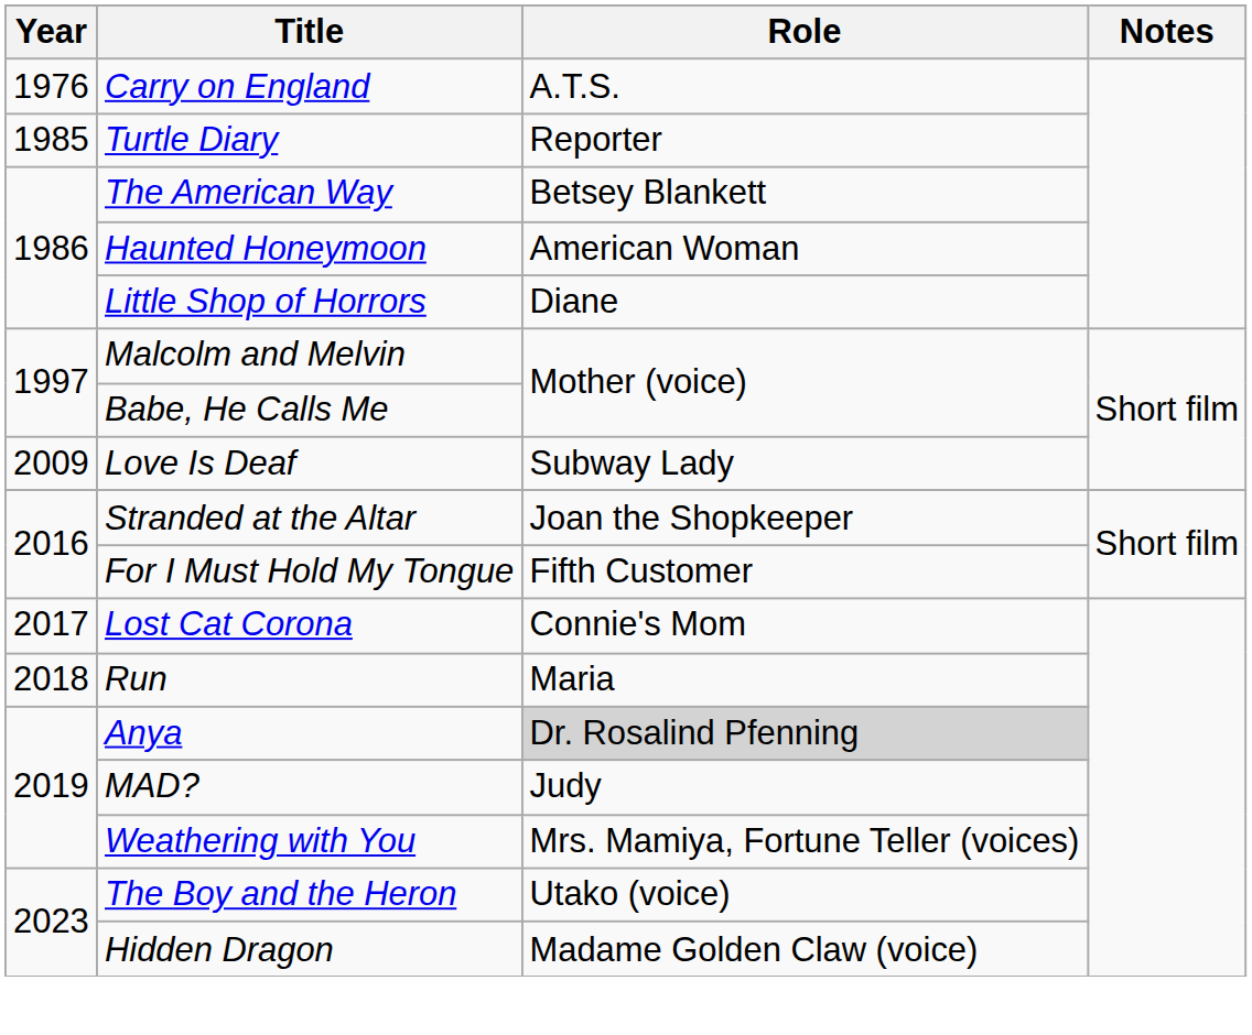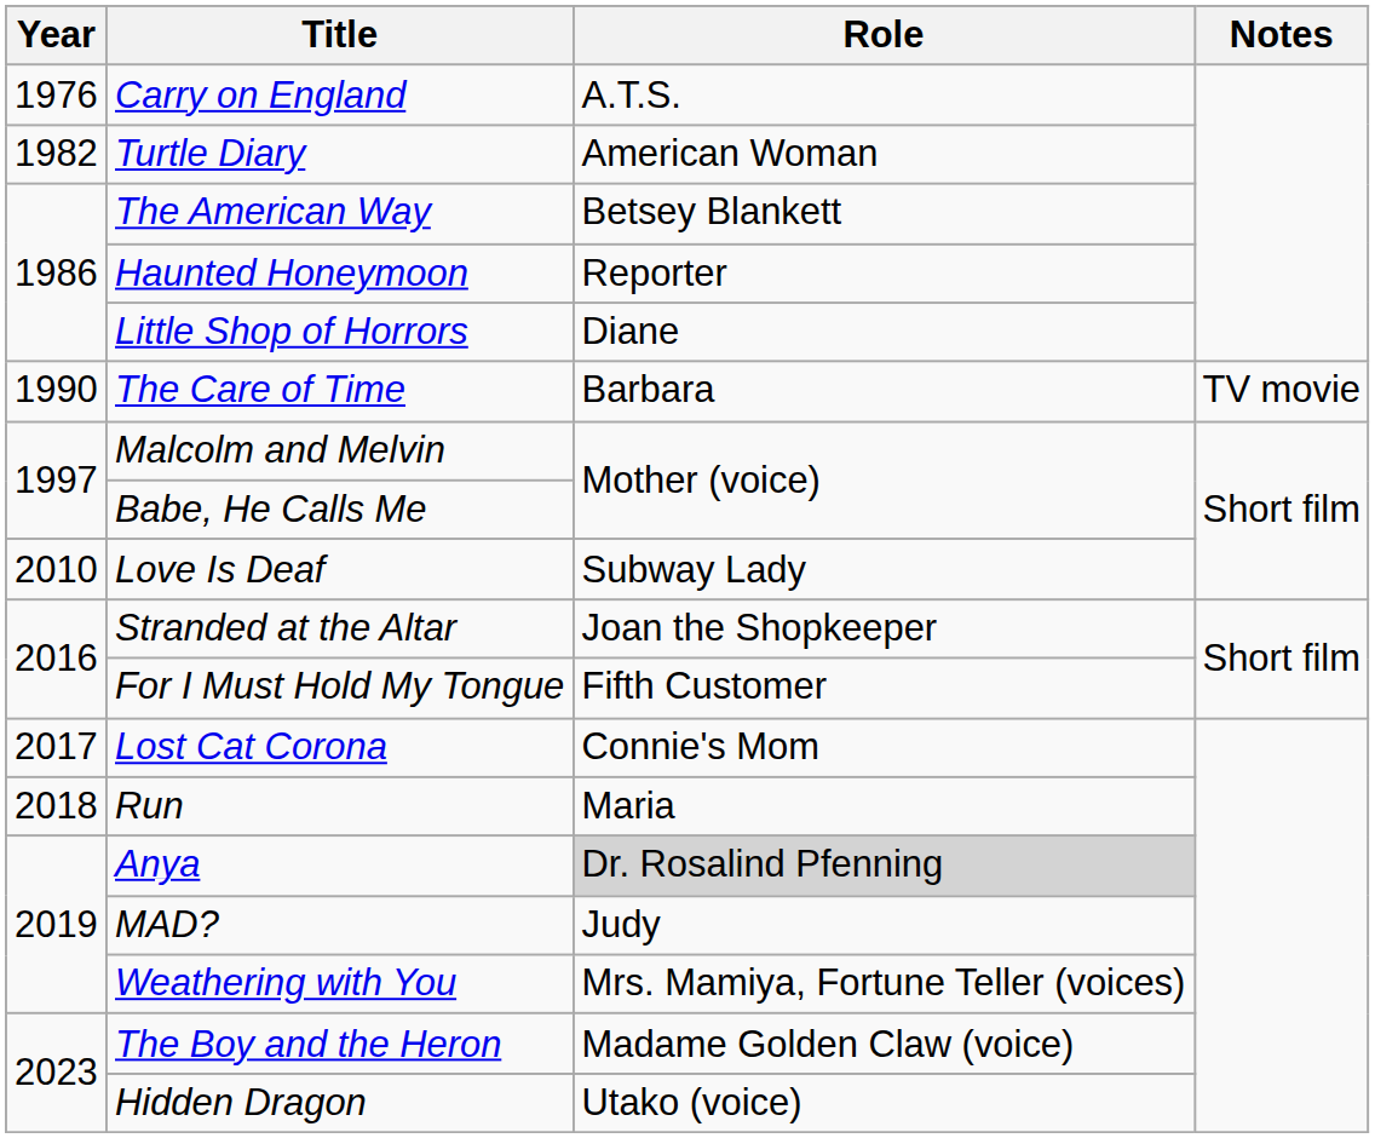Turtle Diary | Year: 1985 -> 1982
Turtle Diary | Role: Reporter -> American Woman
Haunted Honeymoon | Role: American Woman -> Reporter
+ row: 1990 | The Care of Time | Barbara | TV movie
Love Is Deaf | Year: 2009 -> 2010
The Boy and the Heron | Role: Utako (voice) -> Madame Golden Claw (voice)
Hidden Dragon | Role: Madame Golden Claw (voice) -> Utako (voice)
